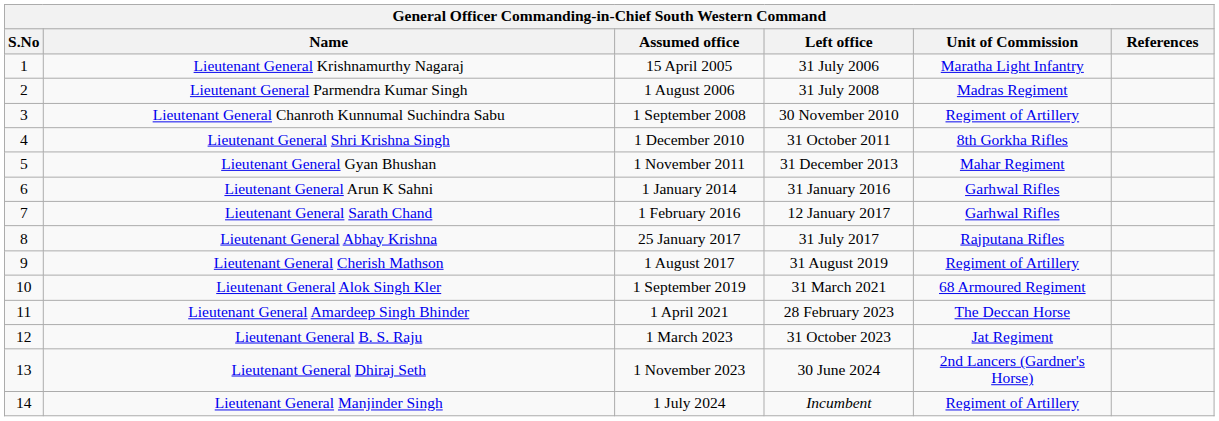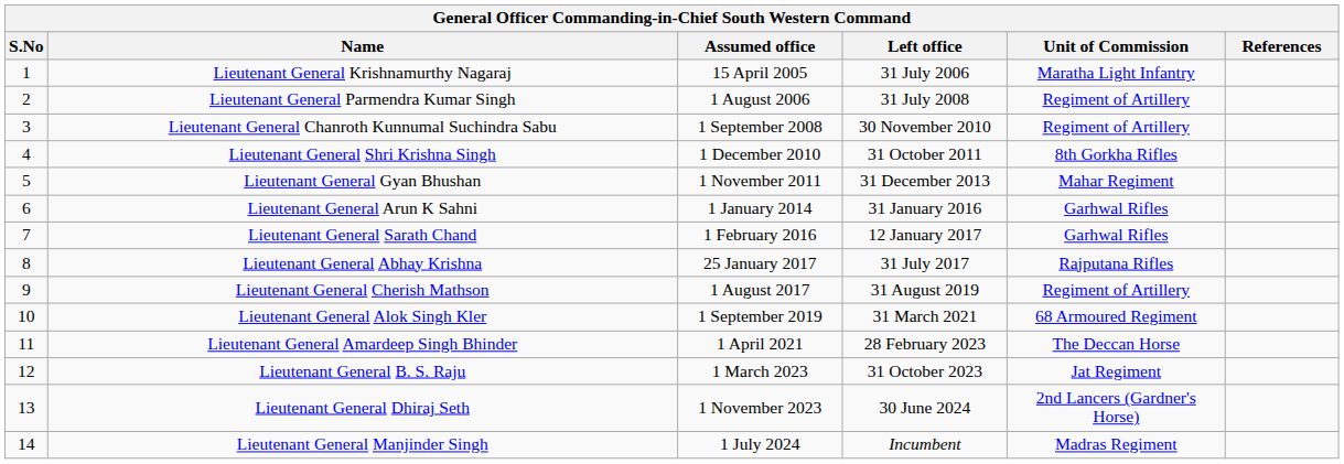Lieutenant General Parmendra Kumar Singh | Unit of Commission: Madras Regiment -> Regiment of Artillery
Lieutenant General Manjinder Singh | Unit of Commission: Regiment of Artillery -> Madras Regiment
